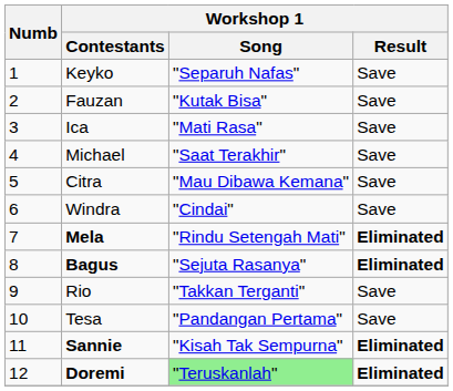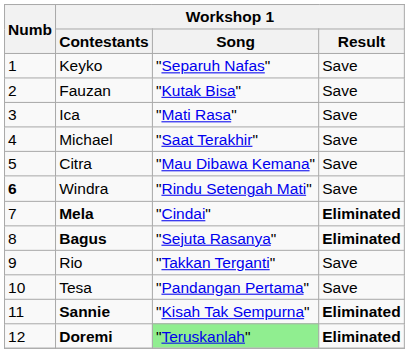Windra | Numb: normal -> bold
Windra | Workshop 1 / Song: "Cindai" -> "Rindu Setengah Mati"
Mela | Workshop 1 / Song: "Rindu Setengah Mati" -> "Cindai"
